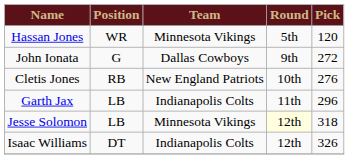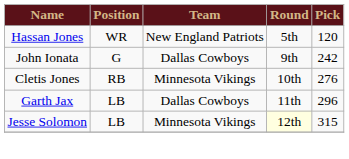Hassan Jones | Team: Minnesota Vikings -> New England Patriots
John Ionata | Pick: 272 -> 242
Cletis Jones | Team: New England Patriots -> Minnesota Vikings
Garth Jax | Team: Indianapolis Colts -> Dallas Cowboys
Jesse Solomon | Pick: 318 -> 315
- row: Isaac Williams | DT | Indianapolis Colts | 12th | 326
